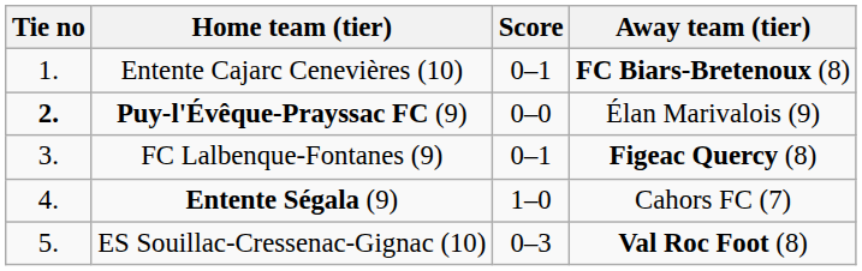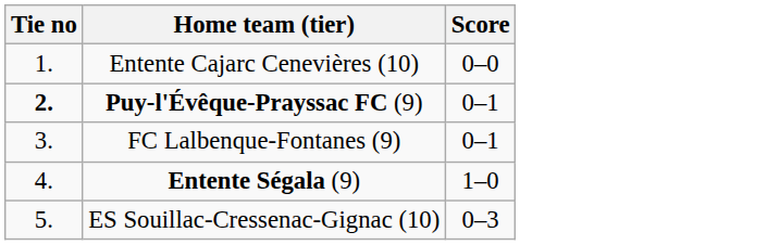- column: Away team (tier) | FC Biars-Bretenoux (8) | Élan Marivalois (9) | Figeac Quercy (8) | Cahors FC (7) | Val Roc Foot (8)
Entente Cajarc Cenevières (10) | Score: 0–1 -> 0–0
Puy-l'Évêque-Prayssac FC (9) | Score: 0–0 -> 0–1
